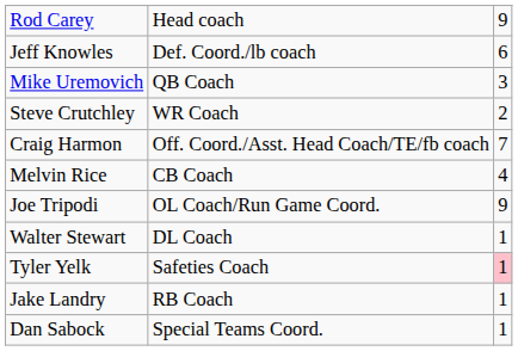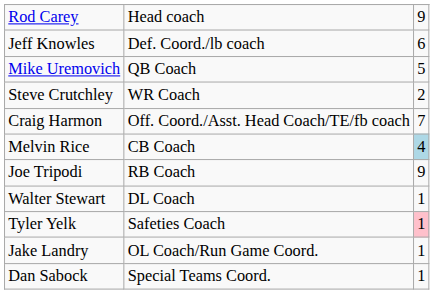Mike Uremovich | column 3: 3 -> 5
Melvin Rice | column 3: no background -> lightblue background
Joe Tripodi | column 2: OL Coach/Run Game Coord. -> RB Coach
Jake Landry | column 2: RB Coach -> OL Coach/Run Game Coord.
